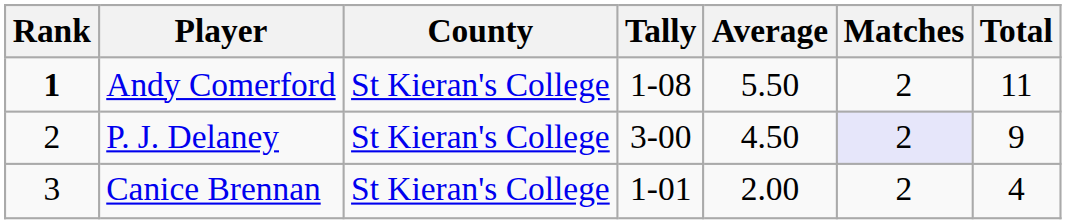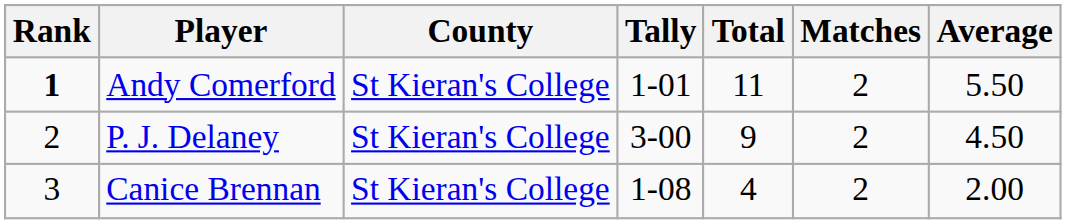columns swapped: Total <-> Average
Andy Comerford | Tally: 1-08 -> 1-01
P. J. Delaney | Matches: lavender background -> no background
Canice Brennan | Tally: 1-01 -> 1-08
